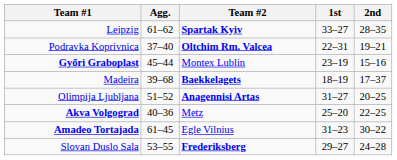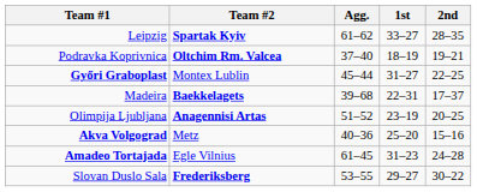columns swapped: Agg. <-> Team #2
Podravka Koprivnica | 1st: 22–31 -> 18–19
Győri Graboplast | 1st: 23–19 -> 31–27
Győri Graboplast | 2nd: 15–16 -> 22–25
Madeira | 1st: 18–19 -> 22–31
Olimpija Ljubljana | 1st: 31–27 -> 23–19
Akva Volgograd | 2nd: 22–25 -> 15–16
Amadeo Tortajada | 2nd: 30–22 -> 24–28
Slovan Duslo Sala | 2nd: 24–28 -> 30–22
